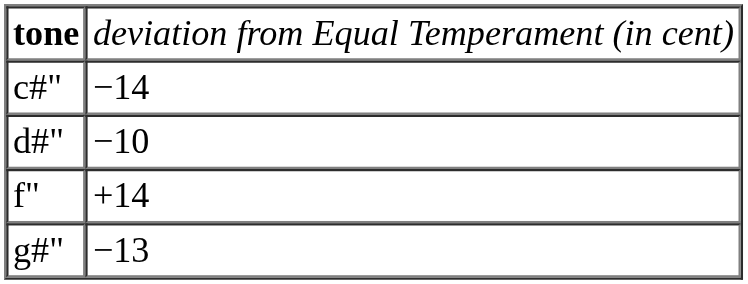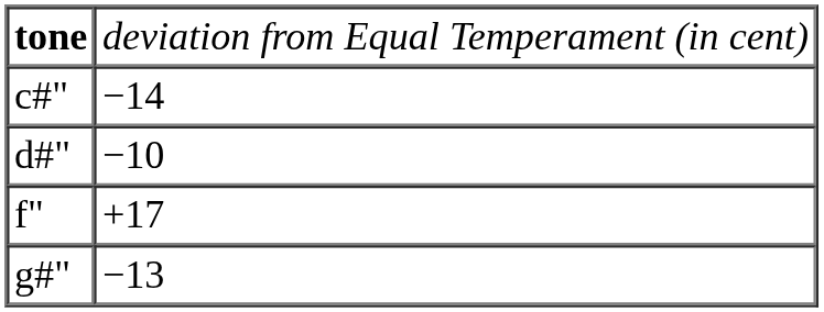f" | column 2: +14 -> +17
